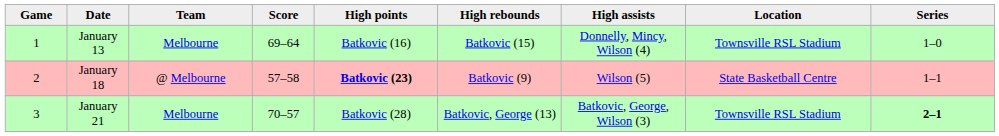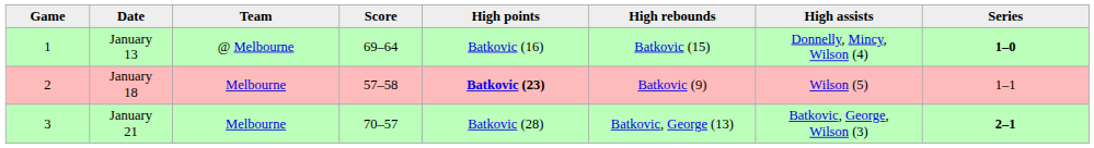- column: Location | Townsville RSL Stadium | State Basketball Centre | Townsville RSL Stadium
January 13 | Team: Melbourne -> @ Melbourne
January 13 | Series: normal -> bold
January 18 | Team: @ Melbourne -> Melbourne
